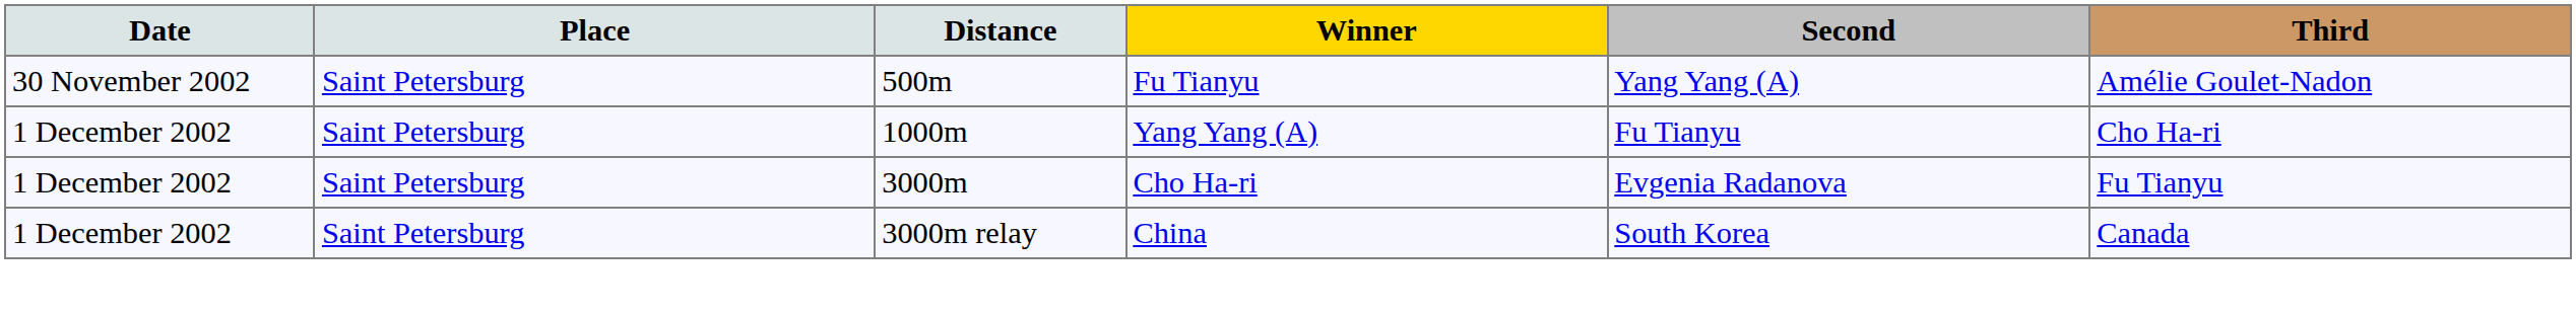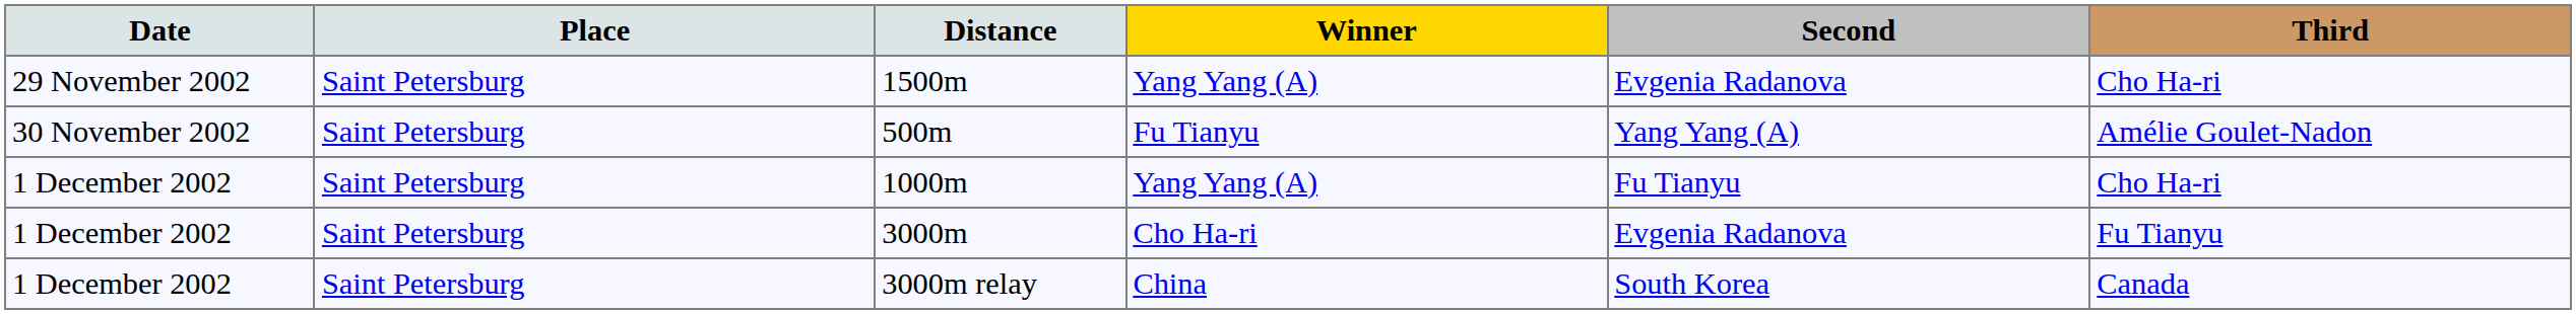+ row: 29 November 2002 | Saint Petersburg | 1500m | Yang Yang (A) | Evgenia Radanova | Cho Ha-ri
